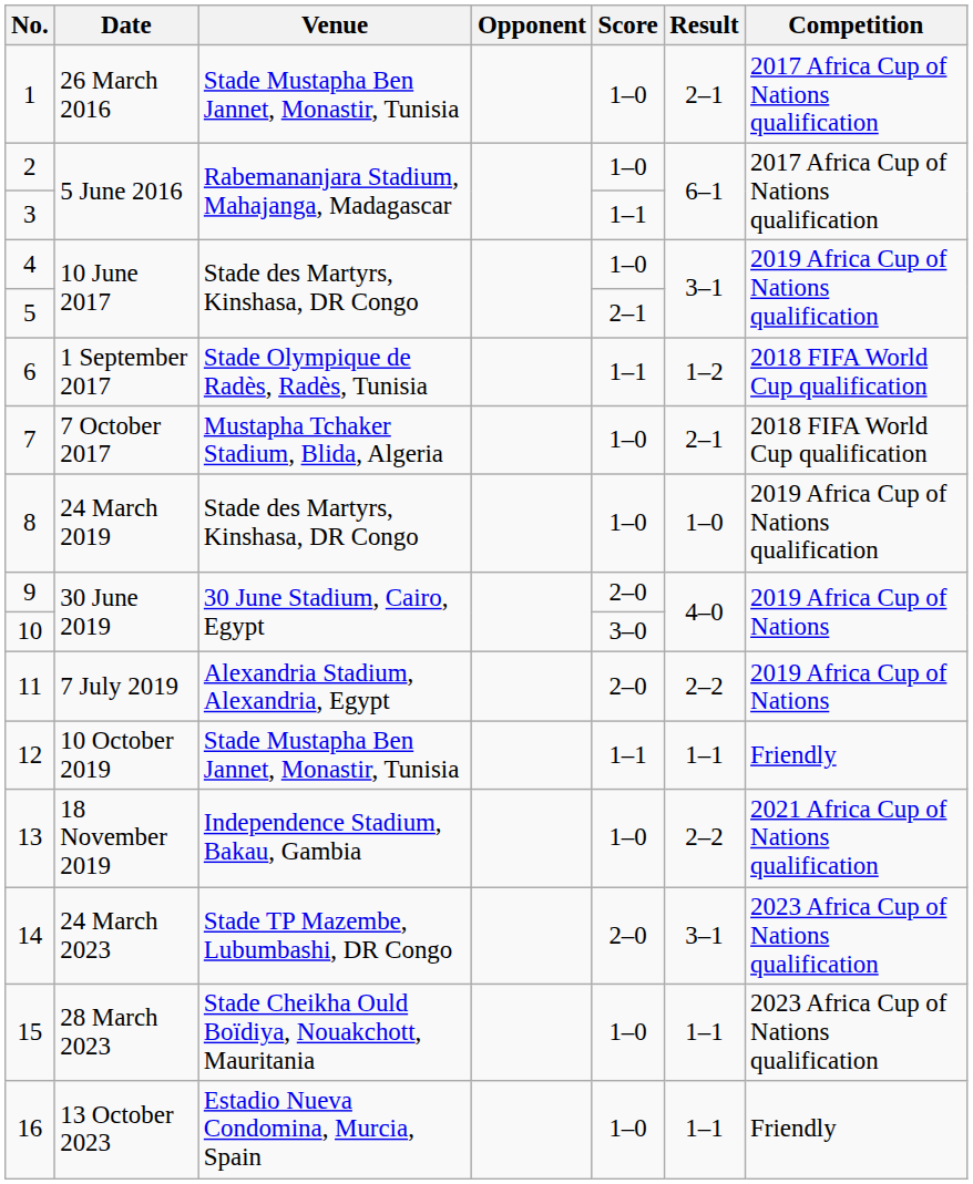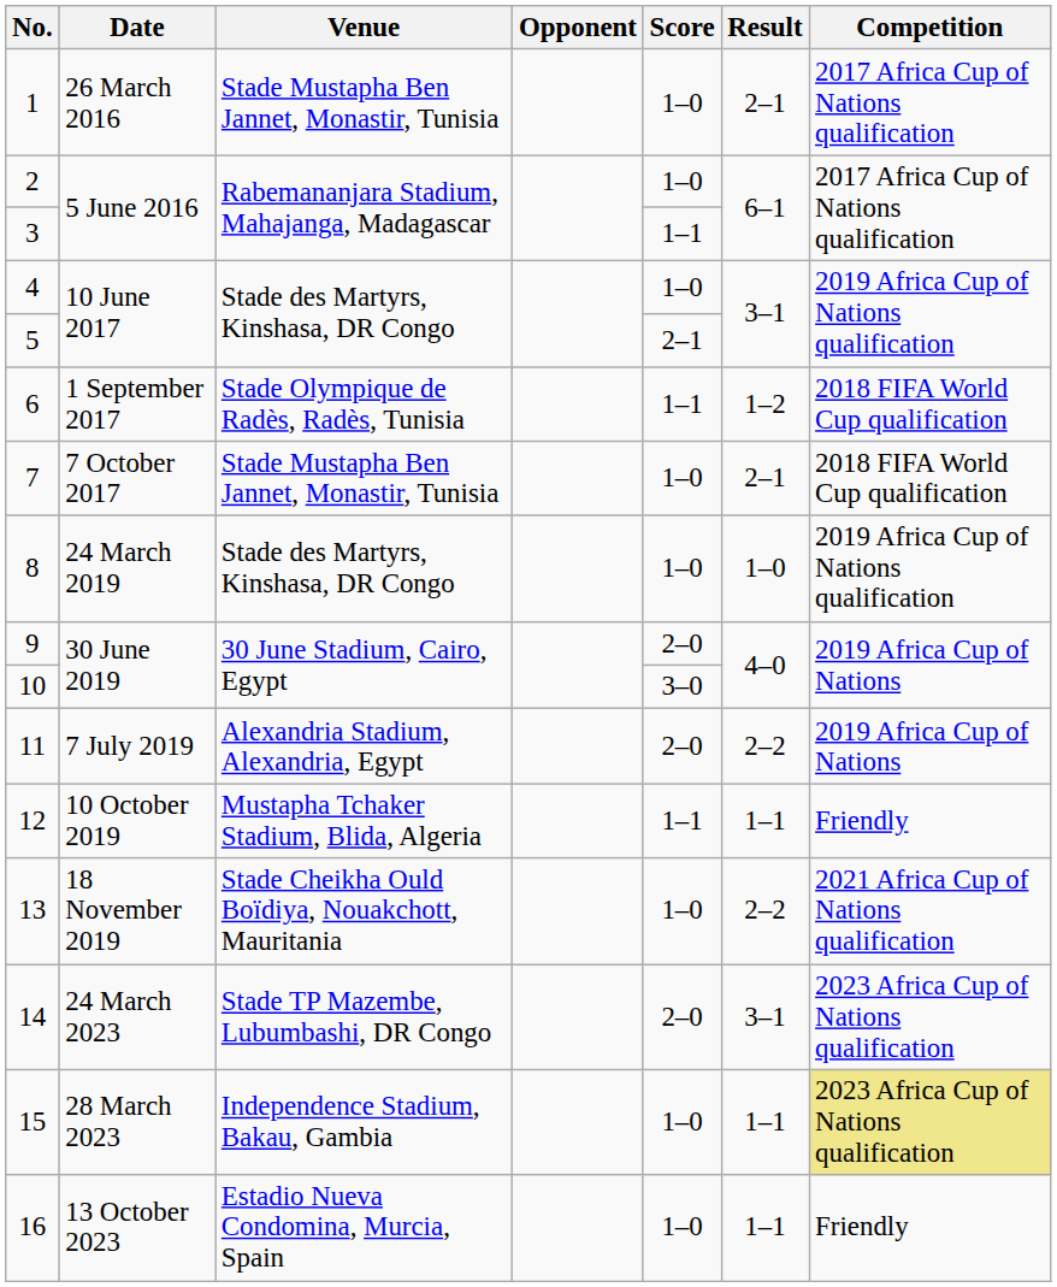7 | Venue: Mustapha Tchaker Stadium, Blida, Algeria -> Stade Mustapha Ben Jannet, Monastir, Tunisia
12 | Venue: Stade Mustapha Ben Jannet, Monastir, Tunisia -> Mustapha Tchaker Stadium, Blida, Algeria
13 | Venue: Independence Stadium, Bakau, Gambia -> Stade Cheikha Ould Boïdiya, Nouakchott, Mauritania
15 | Venue: Stade Cheikha Ould Boïdiya, Nouakchott, Mauritania -> Independence Stadium, Bakau, Gambia
15 | Competition: no background -> khaki background
